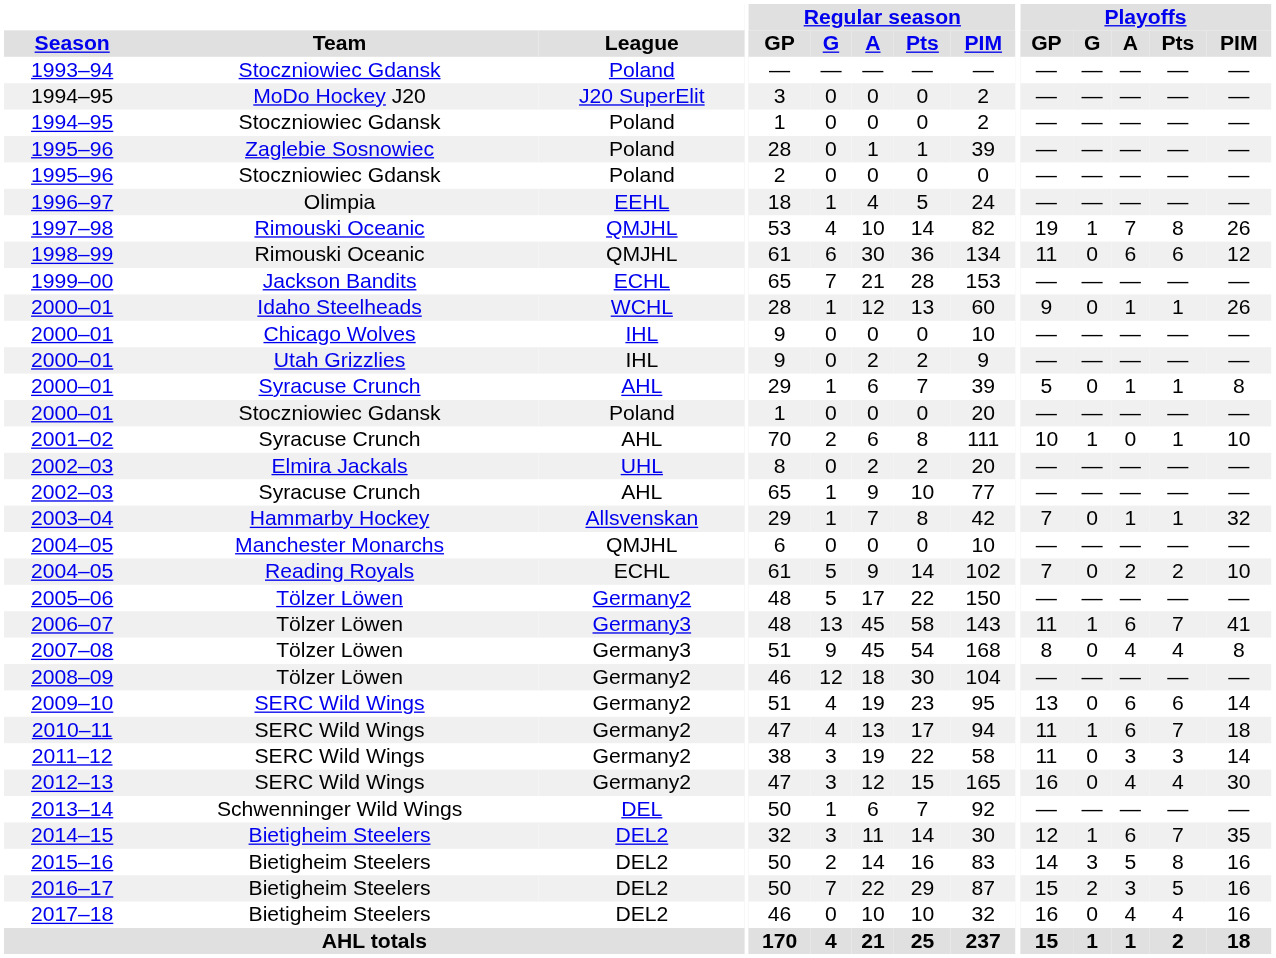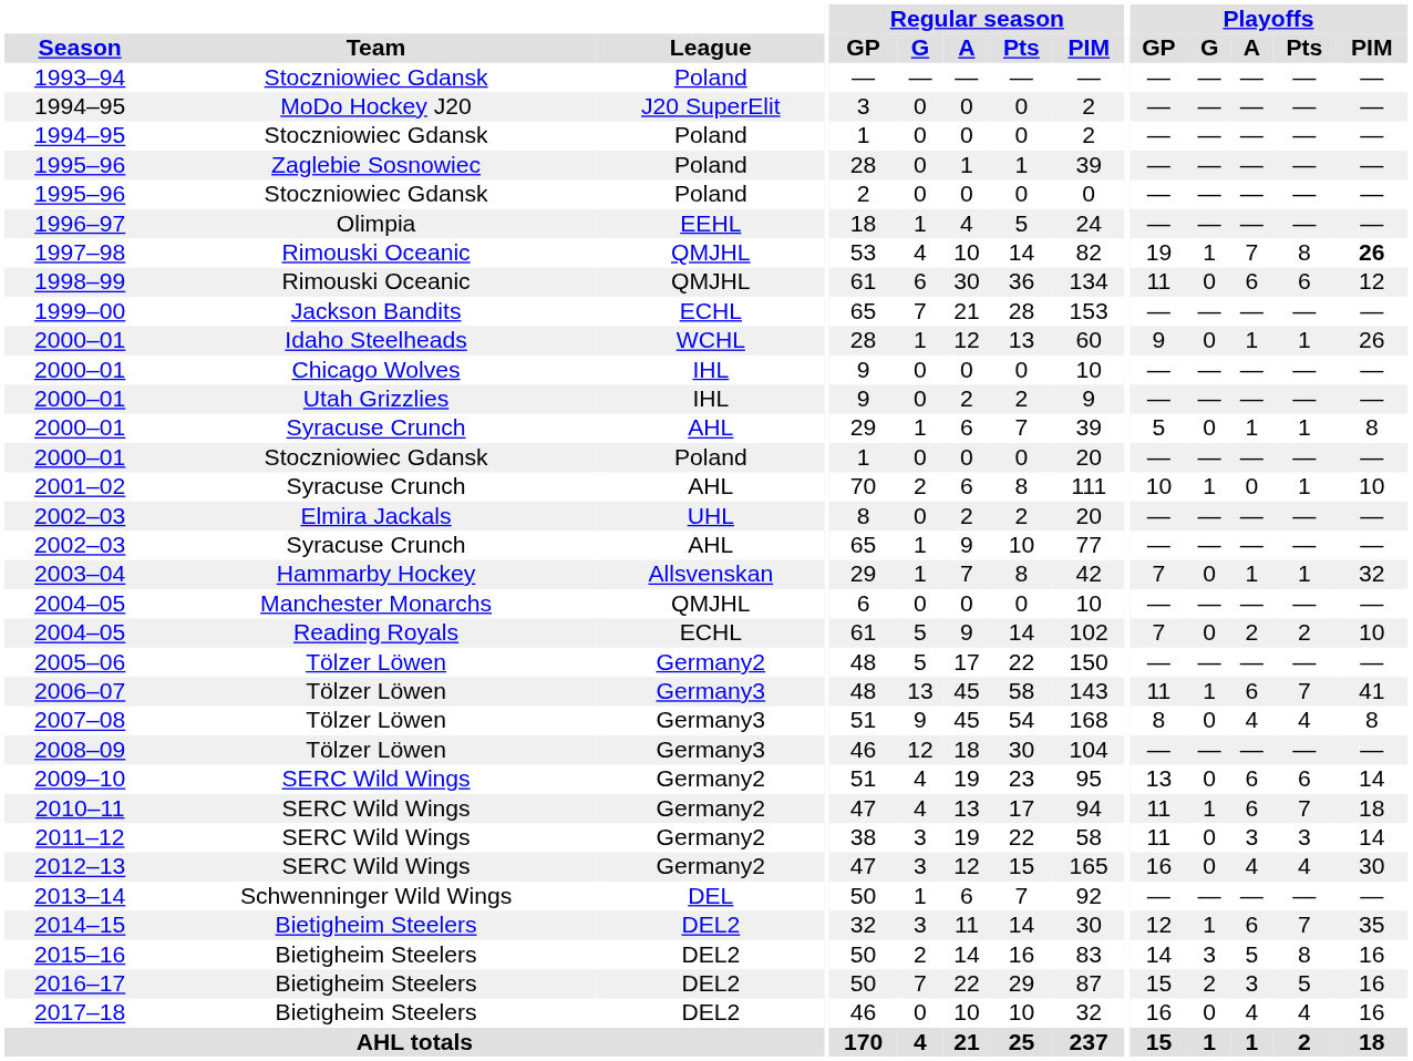1997–98 | Playoffs / PIM: normal -> bold
2008–09 | League: Germany2 -> Germany3
